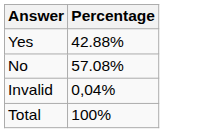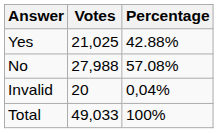+ column: Votes | 21,025 | 27,988 | 20 | 49,033
